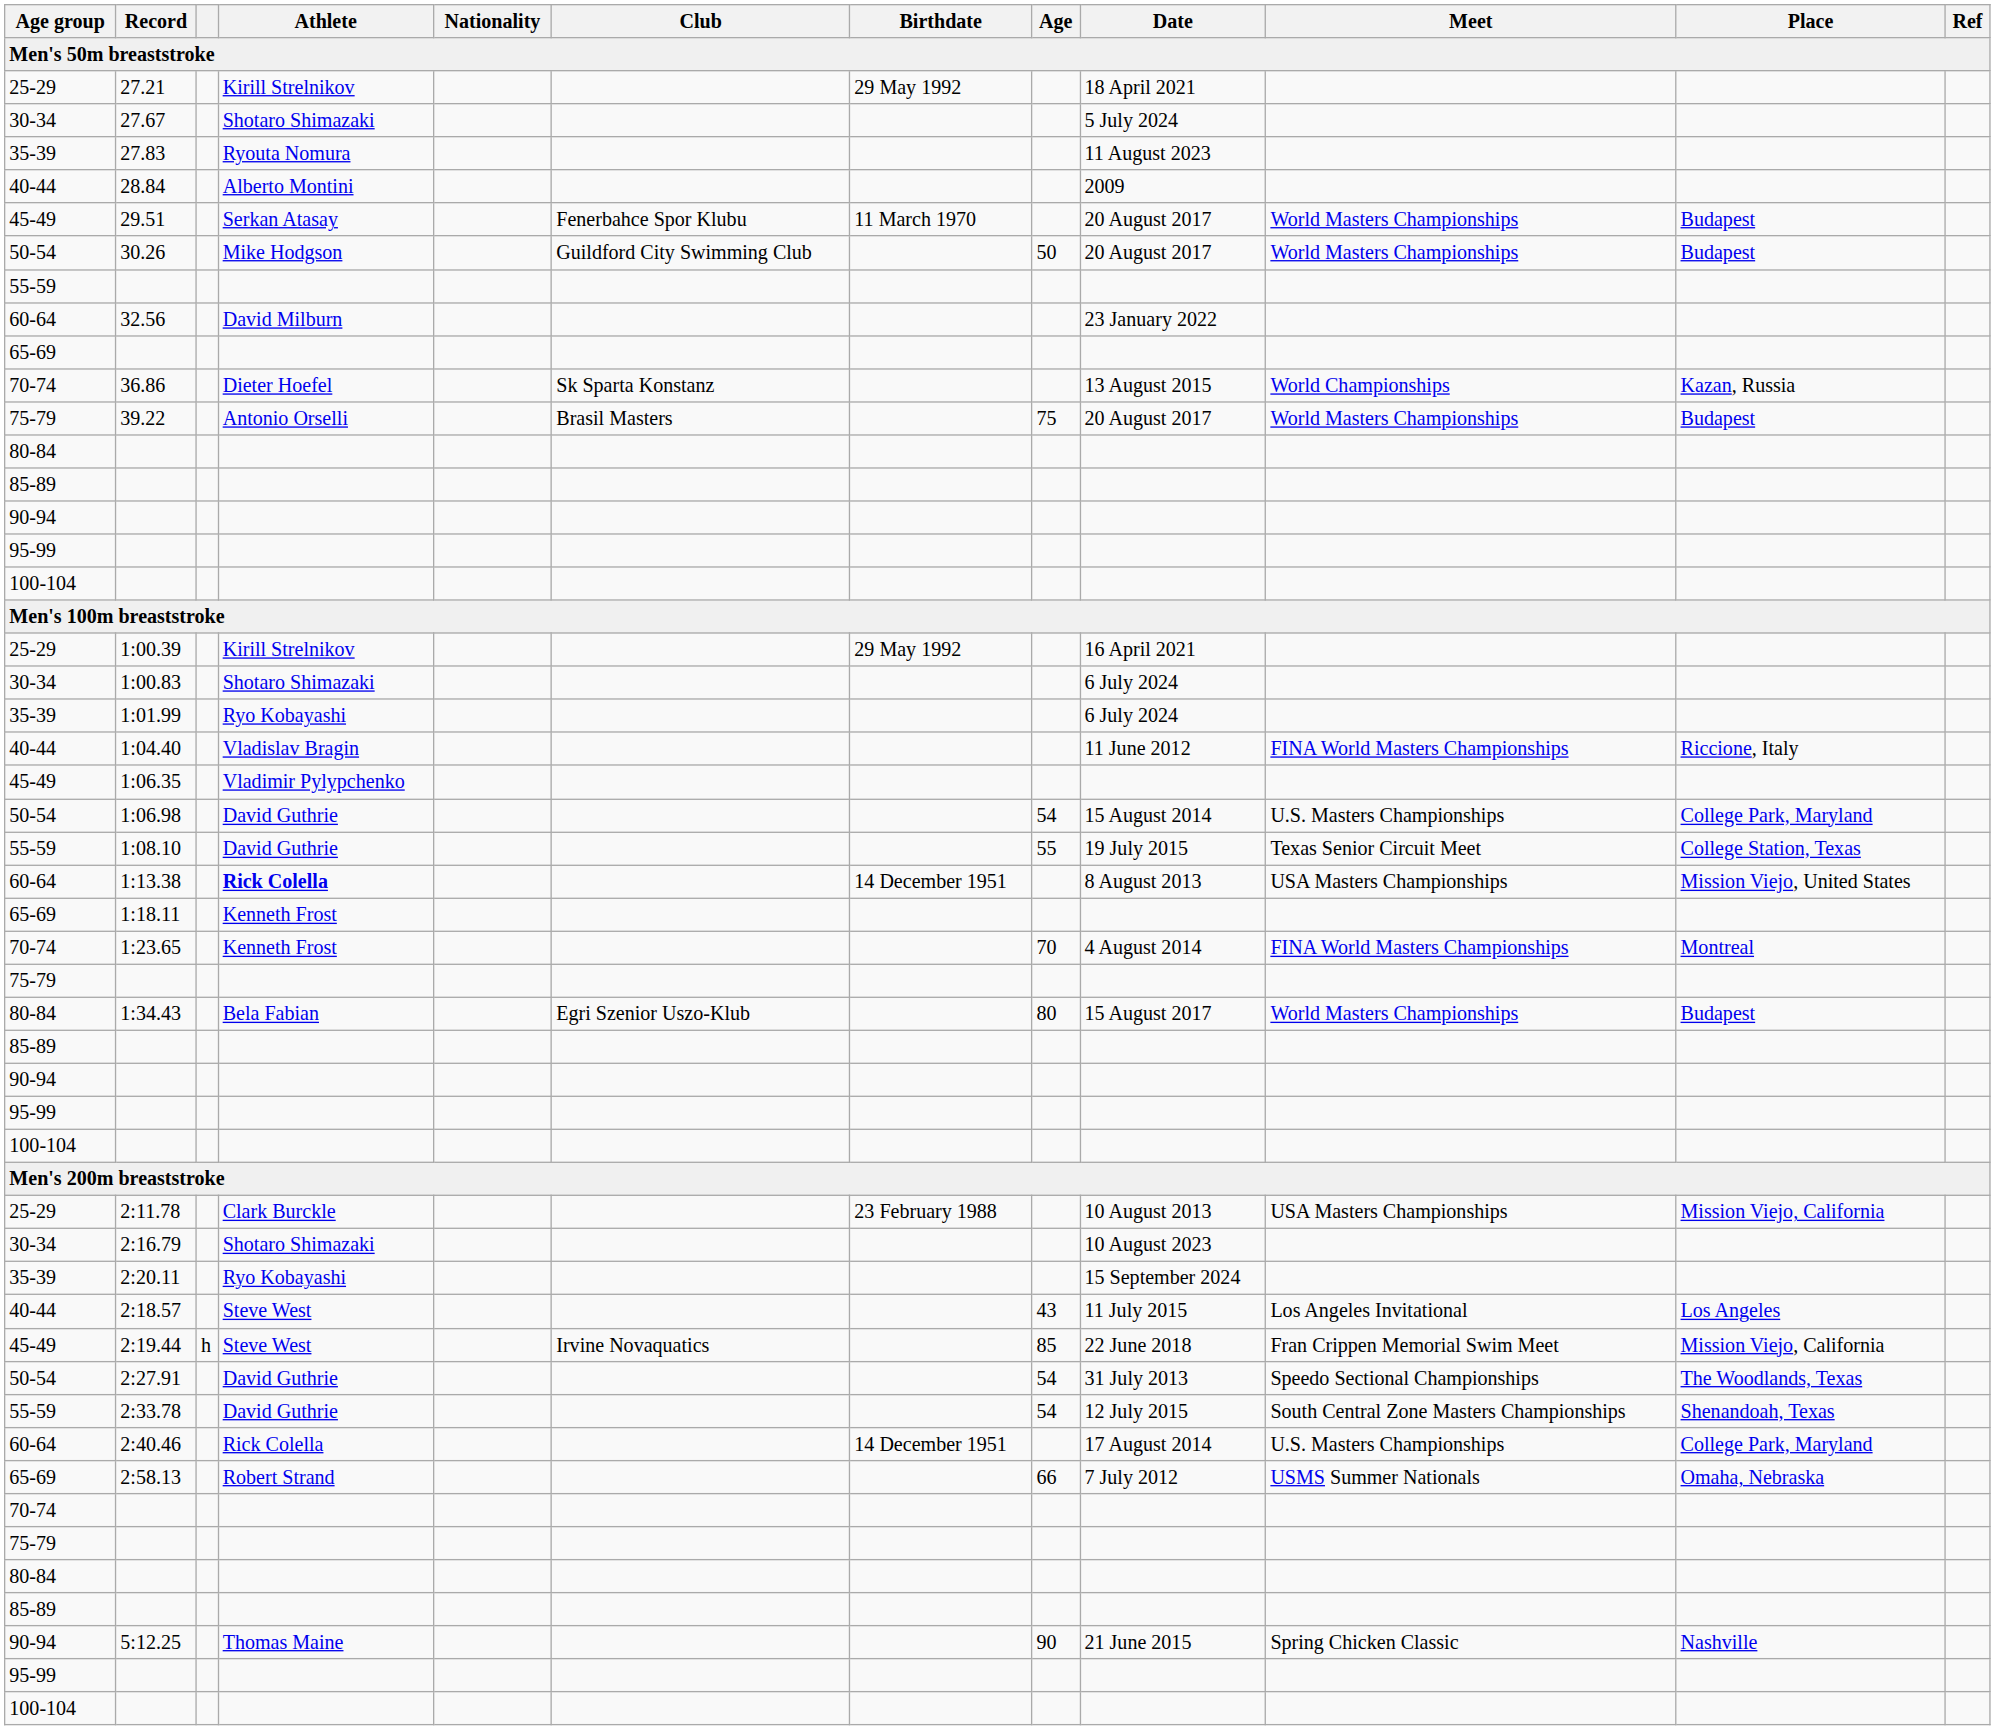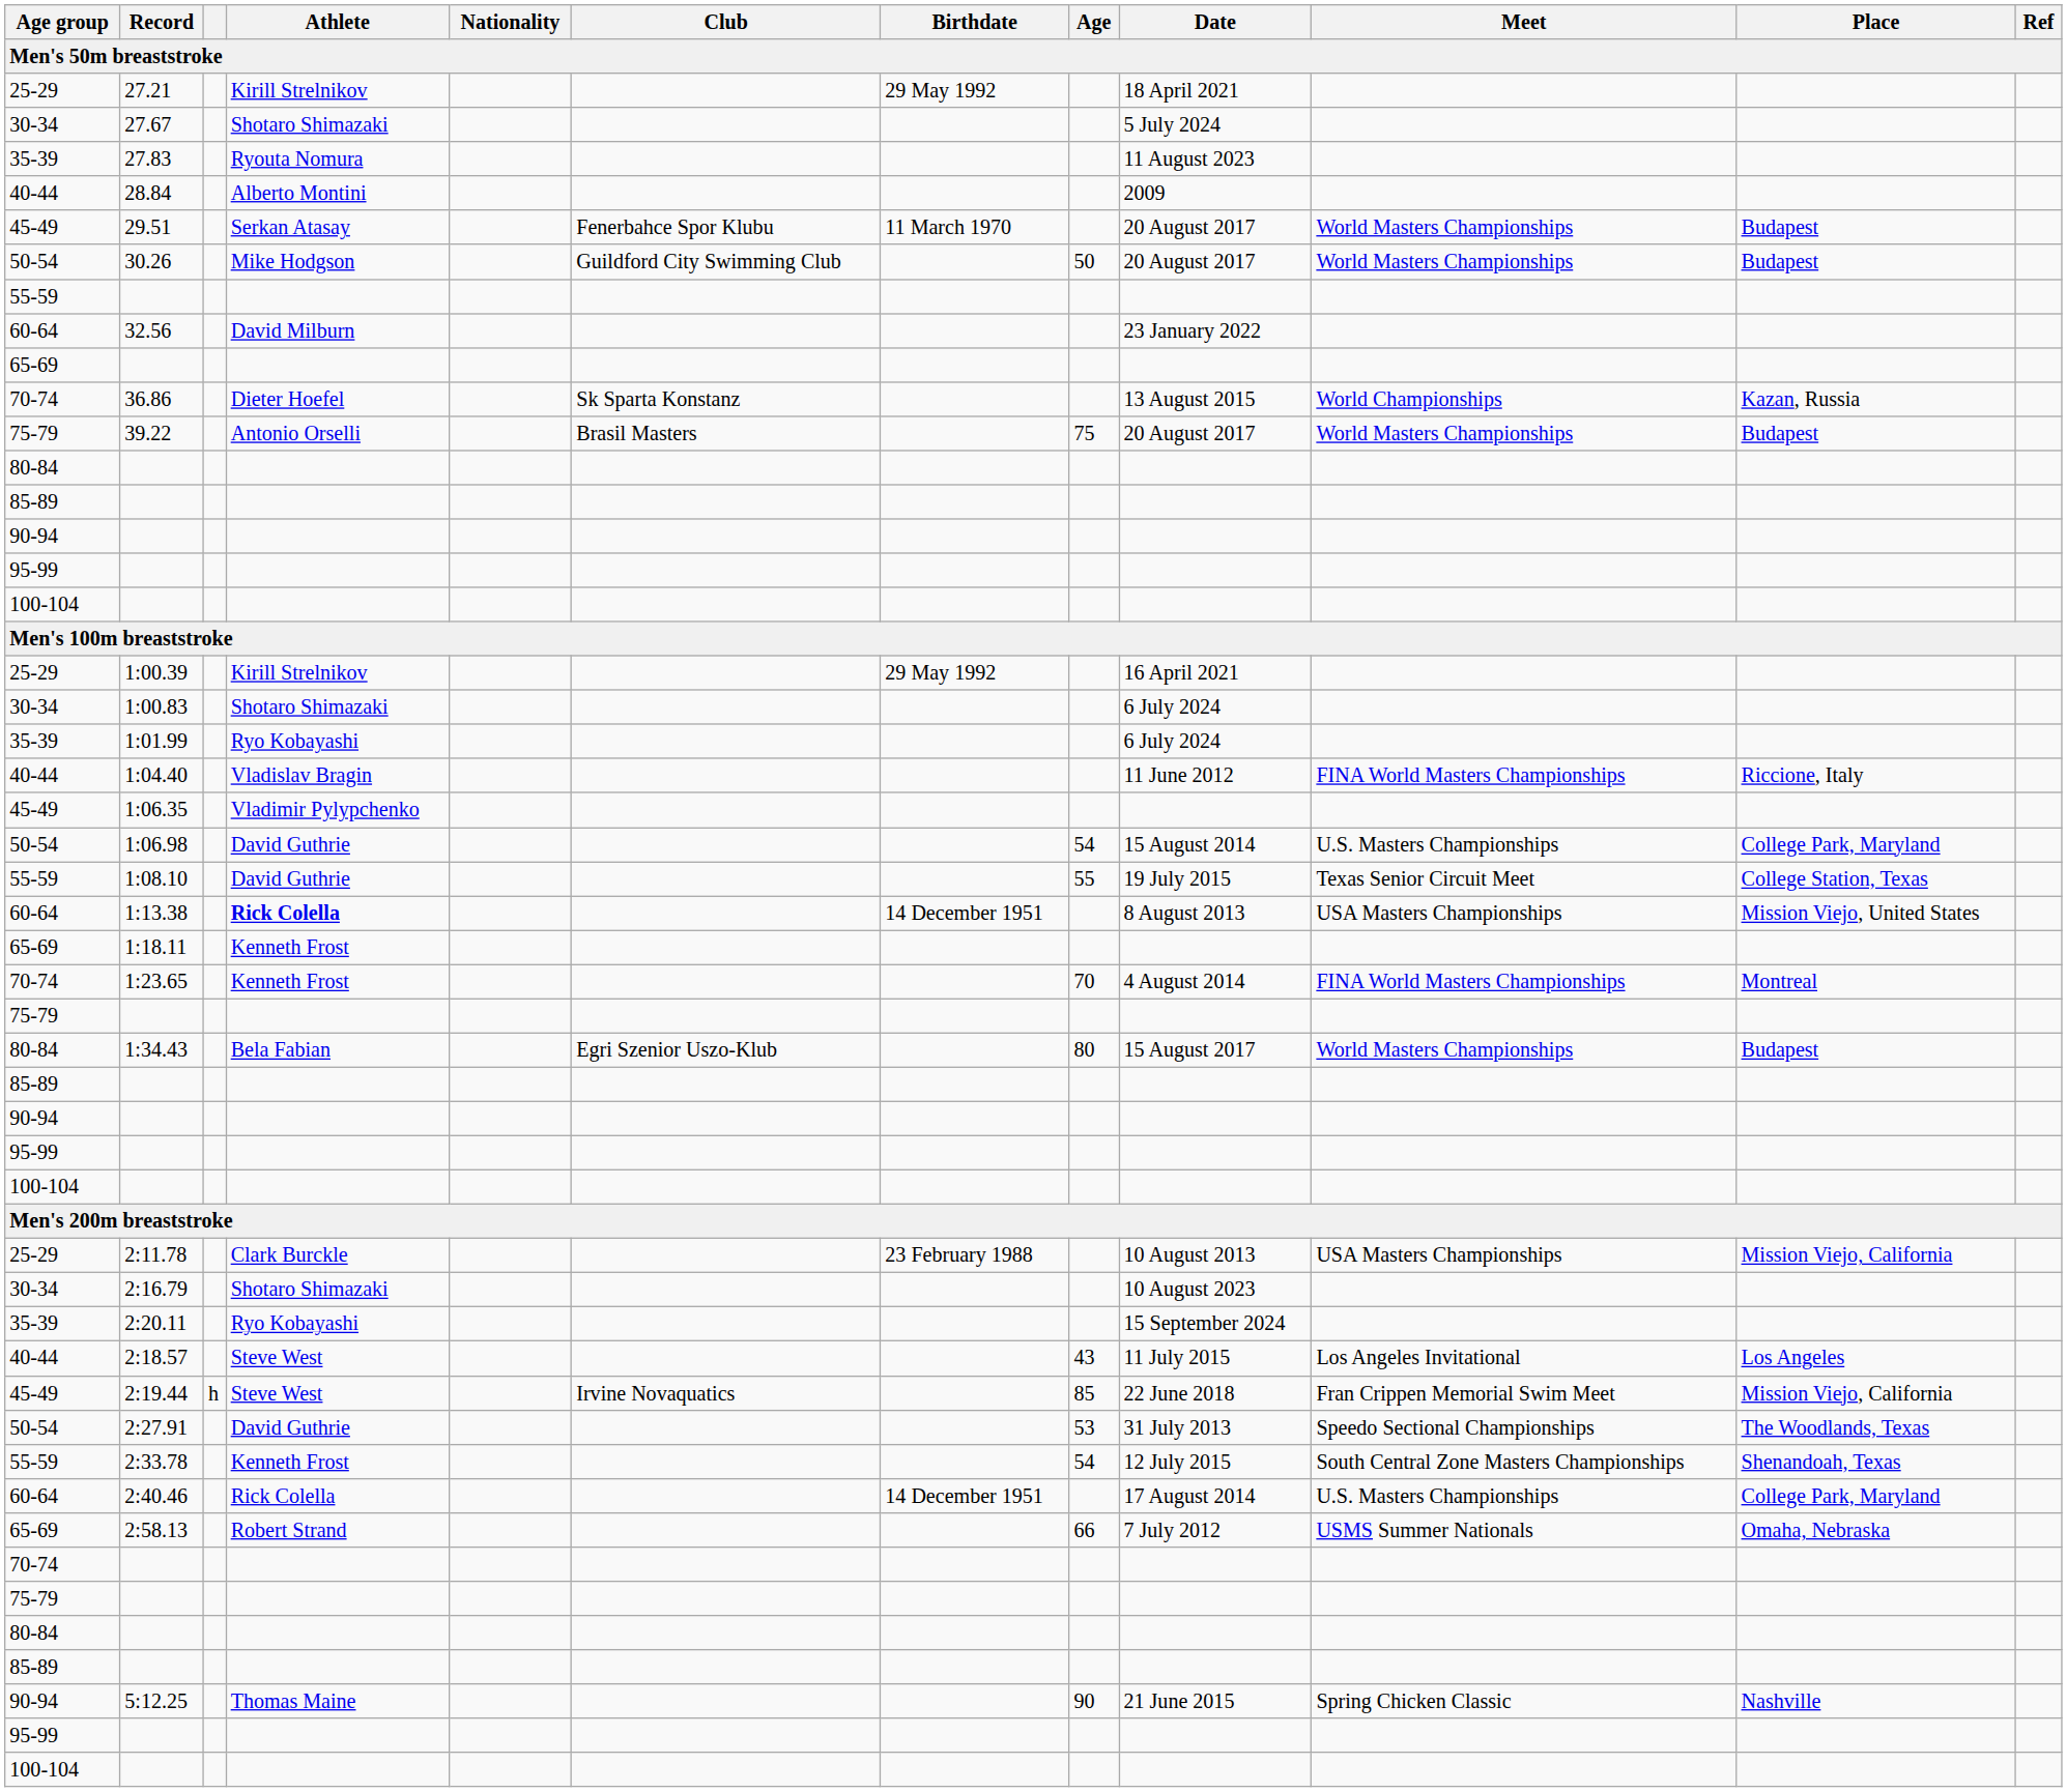2:27.91 | Age: 54 -> 53
2:33.78 | Athlete: David Guthrie -> Kenneth Frost
